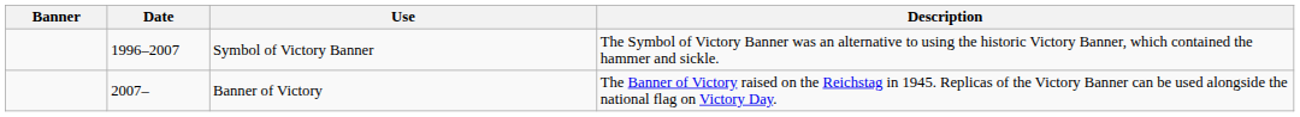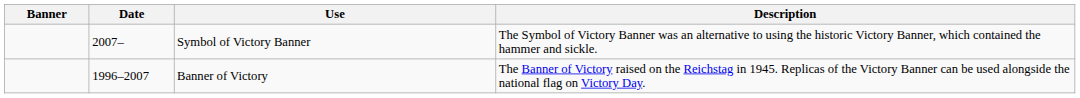Symbol of Victory Banner | Date: 1996–2007 -> 2007–
Banner of Victory | Date: 2007– -> 1996–2007
